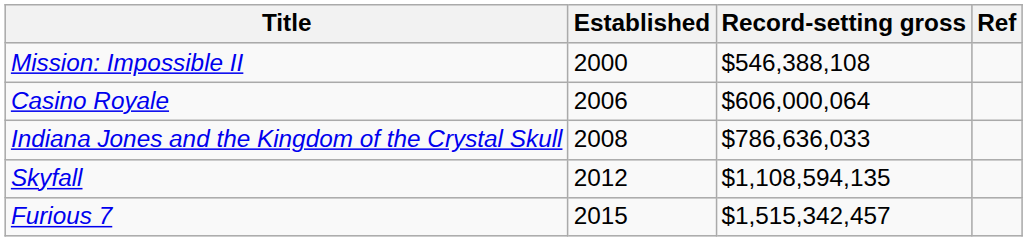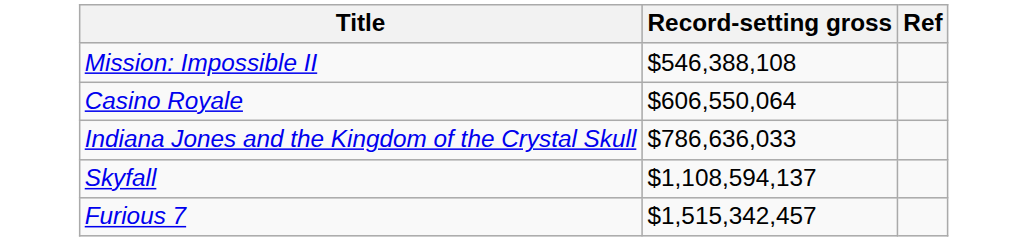- column: Established | 2000 | 2006 | 2008 | 2012 | 2015
Casino Royale | Record-setting gross: $606,000,064 -> $606,550,064
Skyfall | Record-setting gross: $1,108,594,135 -> $1,108,594,137
